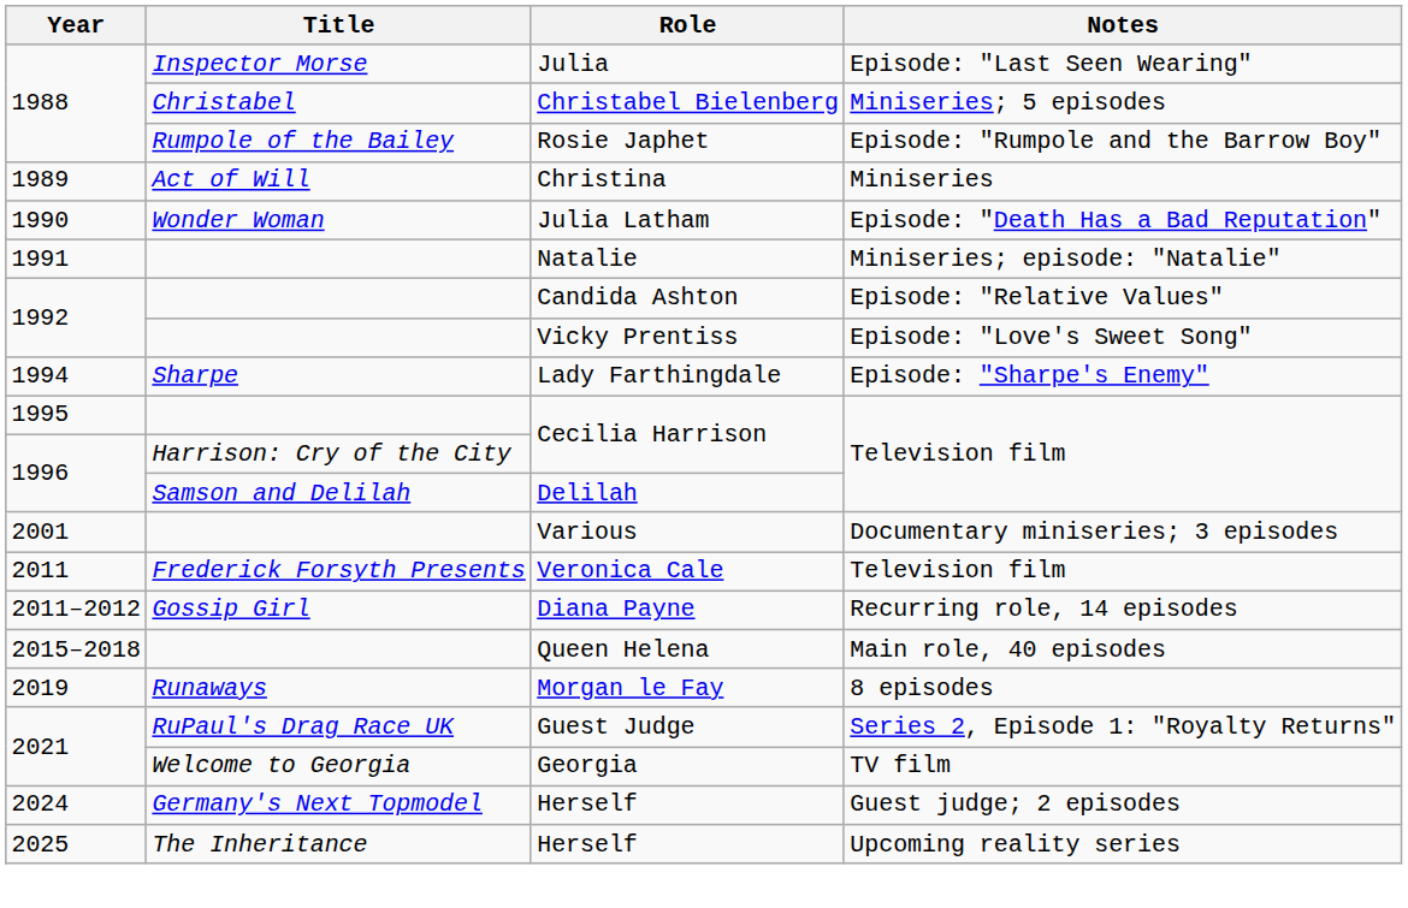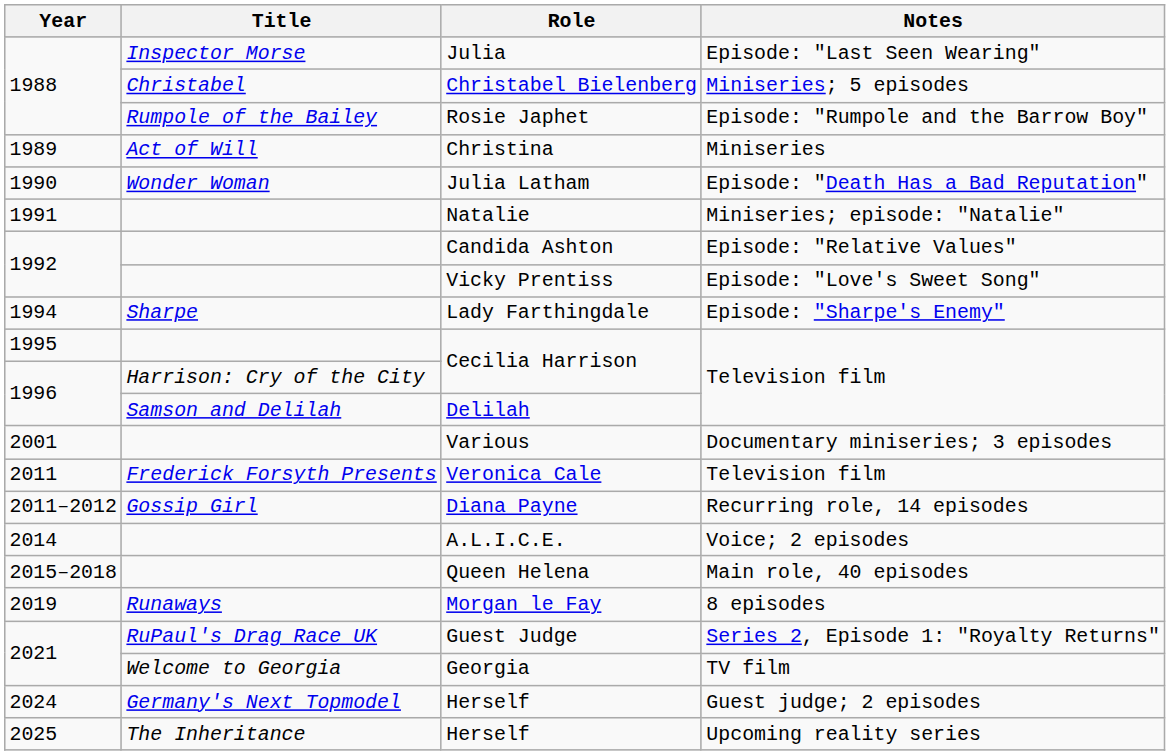+ row: 2014 | A.L.I.C.E. | Voice; 2 episodes
